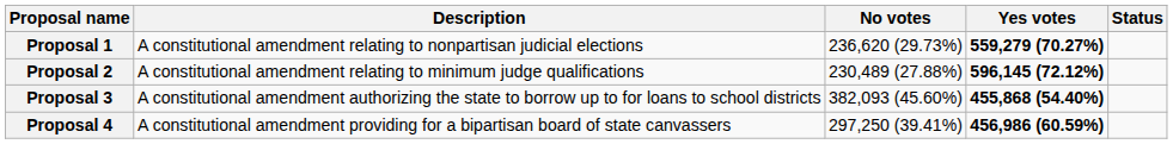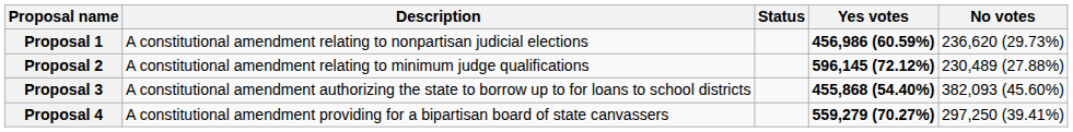columns swapped: Status <-> No votes
Proposal 1 | Yes votes: 559,279 (70.27%) -> 456,986 (60.59%)
Proposal 4 | Yes votes: 456,986 (60.59%) -> 559,279 (70.27%)
